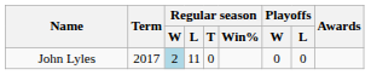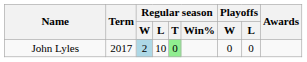John Lyles | Regular season / L: 11 -> 10
John Lyles | Regular season / T: no background -> lightgreen background
